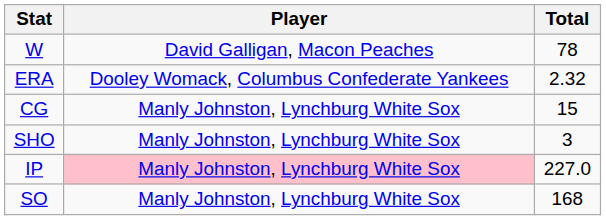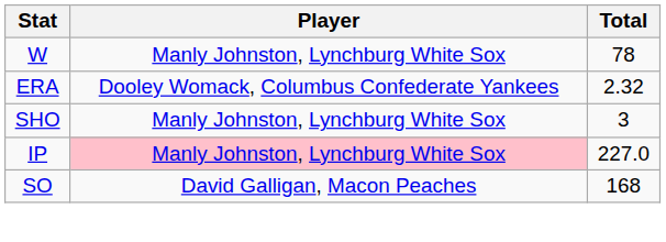W | Player: David Galligan, Macon Peaches -> Manly Johnston, Lynchburg White Sox
- row: CG | Manly Johnston, Lynchburg White Sox | 15
SO | Player: Manly Johnston, Lynchburg White Sox -> David Galligan, Macon Peaches
